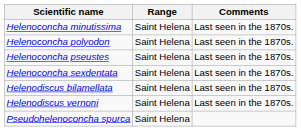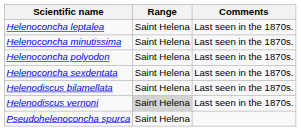+ row: Helenoconcha leptalea | Saint Helena | Last seen in the 1870s.
- row: Helenoconcha pseustes | Saint Helena | Last seen in the 1870s.
Helenodiscus vernoni | Range: no background -> lightgrey background
